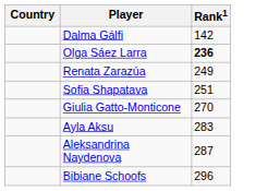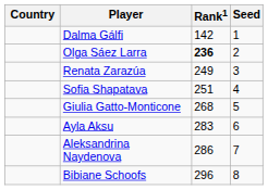+ column: Seed | 1 | 2 | 3 | 4 | 5 | 6 | 7 | 8
Giulia Gatto-Monticone | Rank1: 270 -> 268
Aleksandrina Naydenova | Rank1: 287 -> 286
